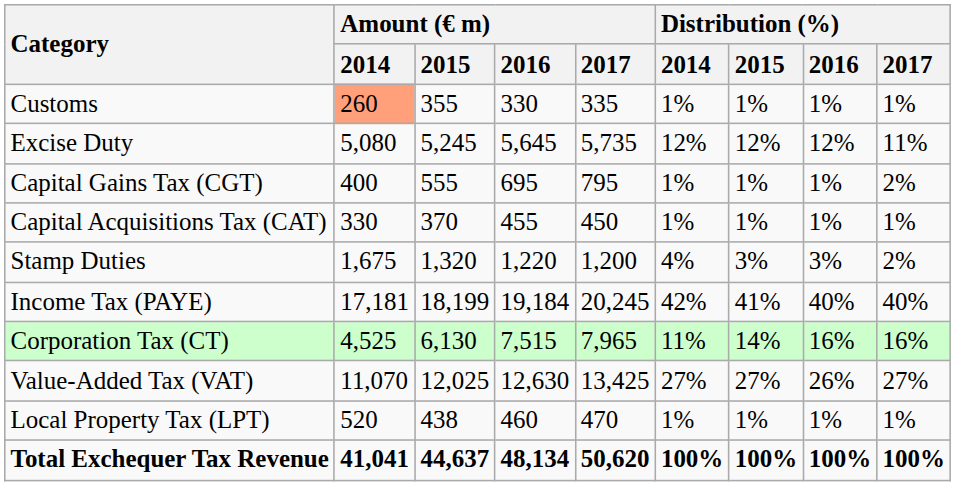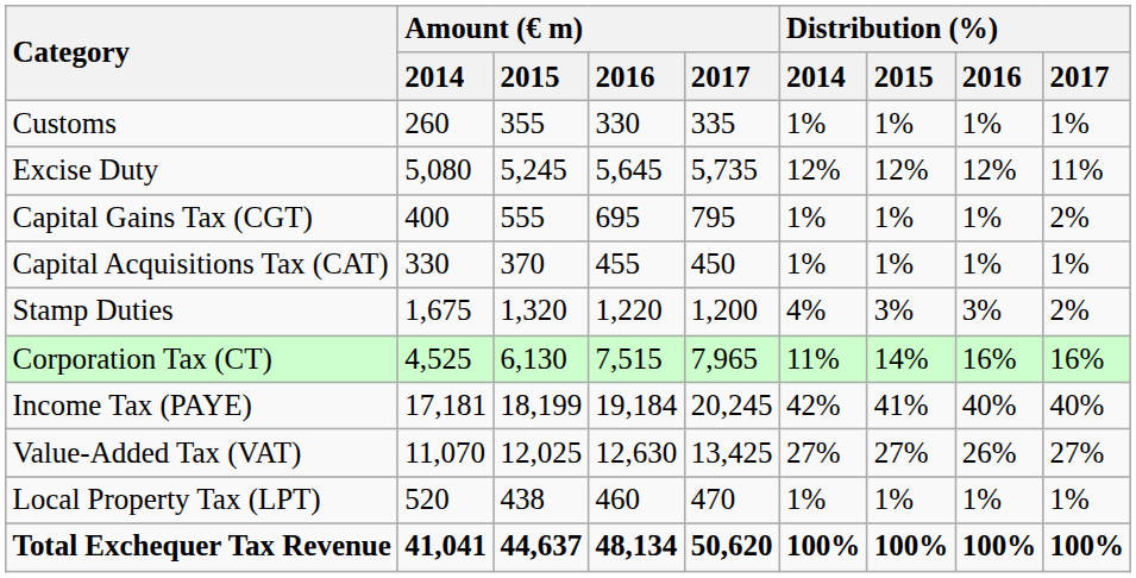Customs | Amount (€ m) / 2014: lightsalmon background -> no background
rows swapped: Income Tax (PAYE) <-> Corporation Tax (CT)
